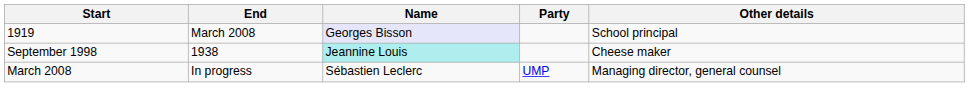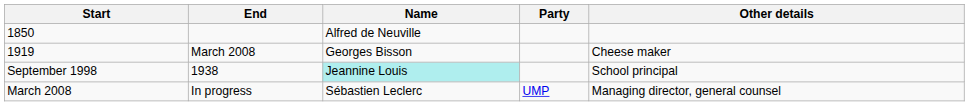+ row: 1850 | Alfred de Neuville
1919 | Name: lavender background -> no background
1919 | Other details: School principal -> Cheese maker
September 1998 | Other details: Cheese maker -> School principal
